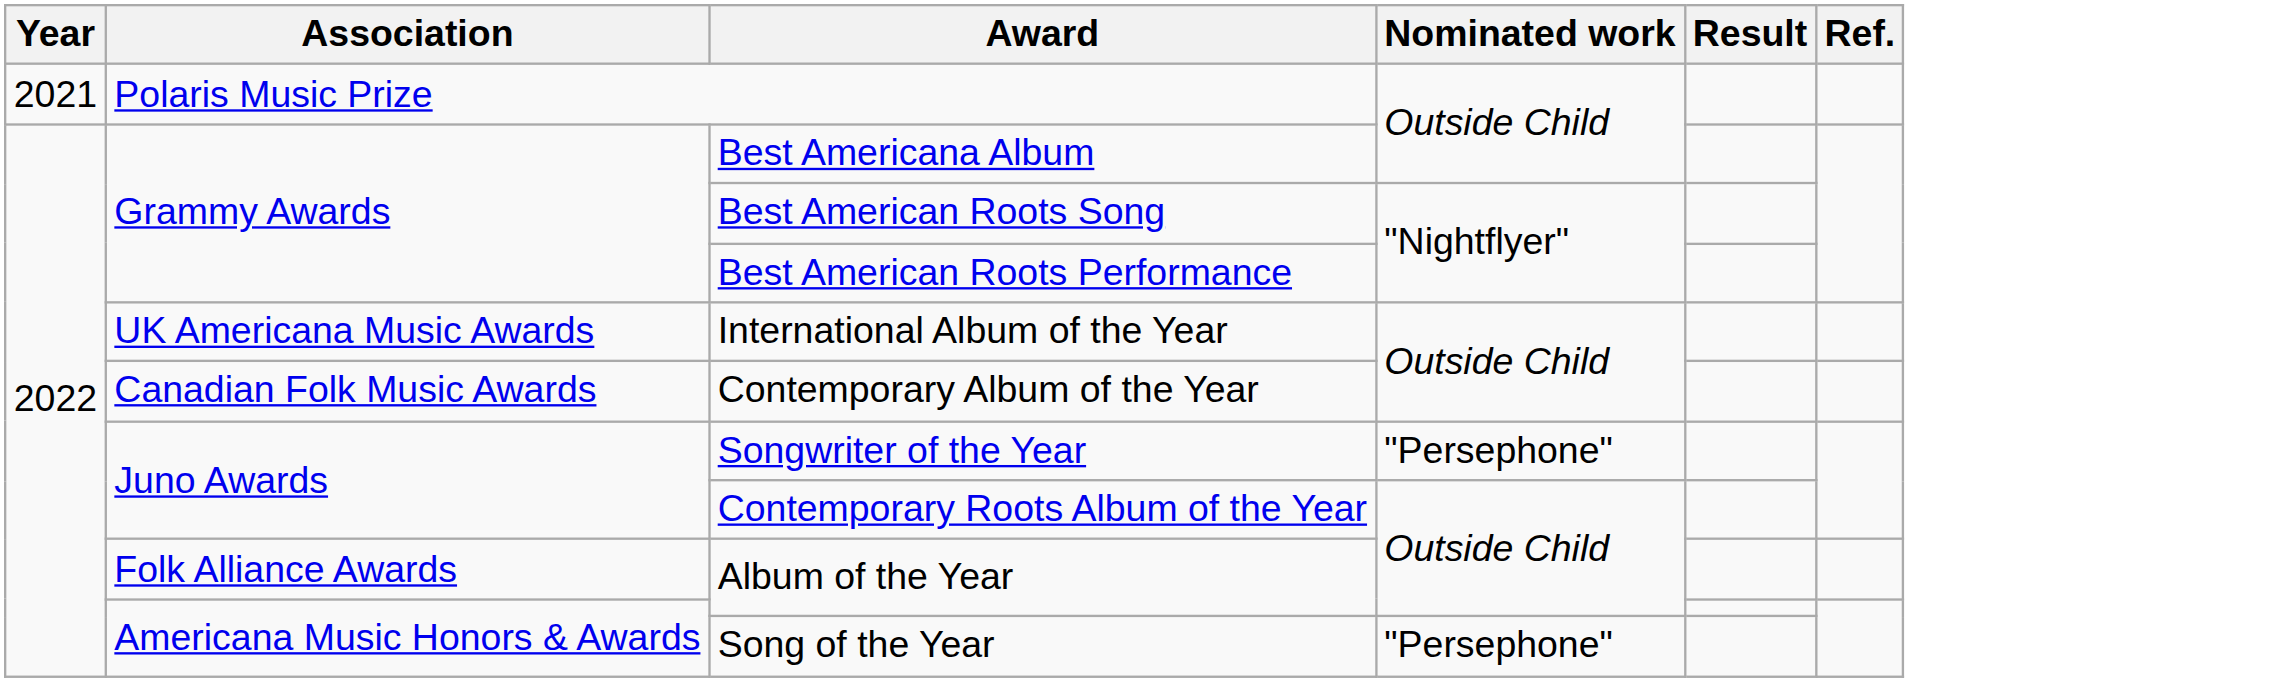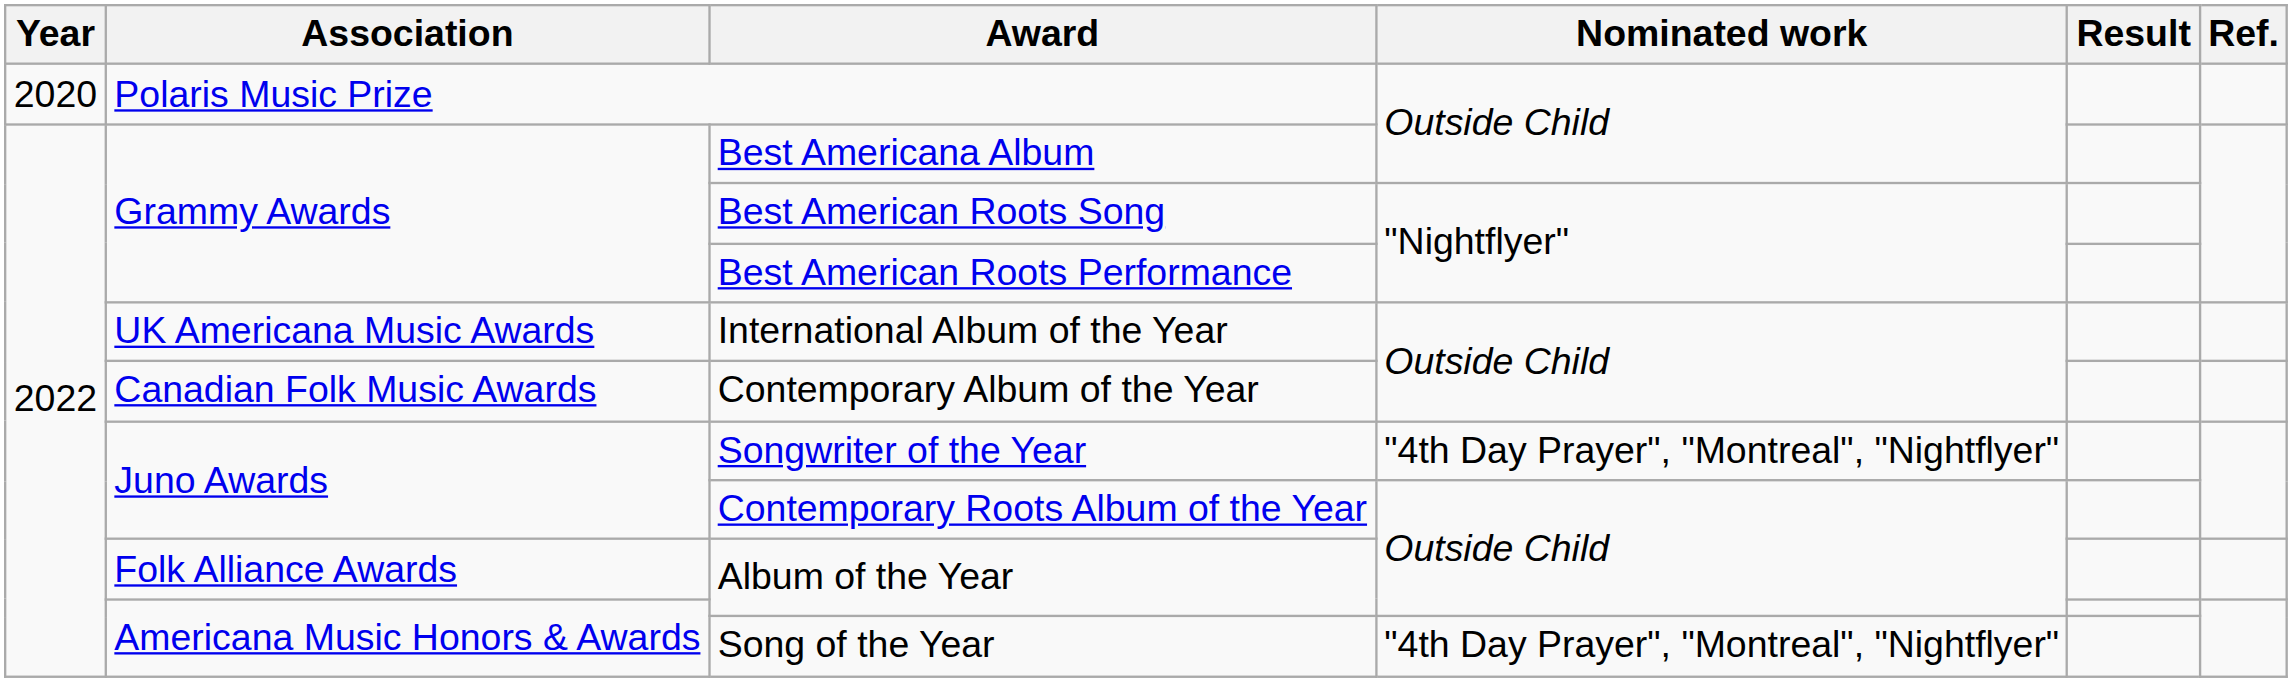Polaris Music Prize | Year: 2021 -> 2020
Songwriter of the Year | Nominated work: "Persephone" -> "4th Day Prayer", "Montreal", "Nightflyer"
Song of the Year | Nominated work: "Persephone" -> "4th Day Prayer", "Montreal", "Nightflyer"
